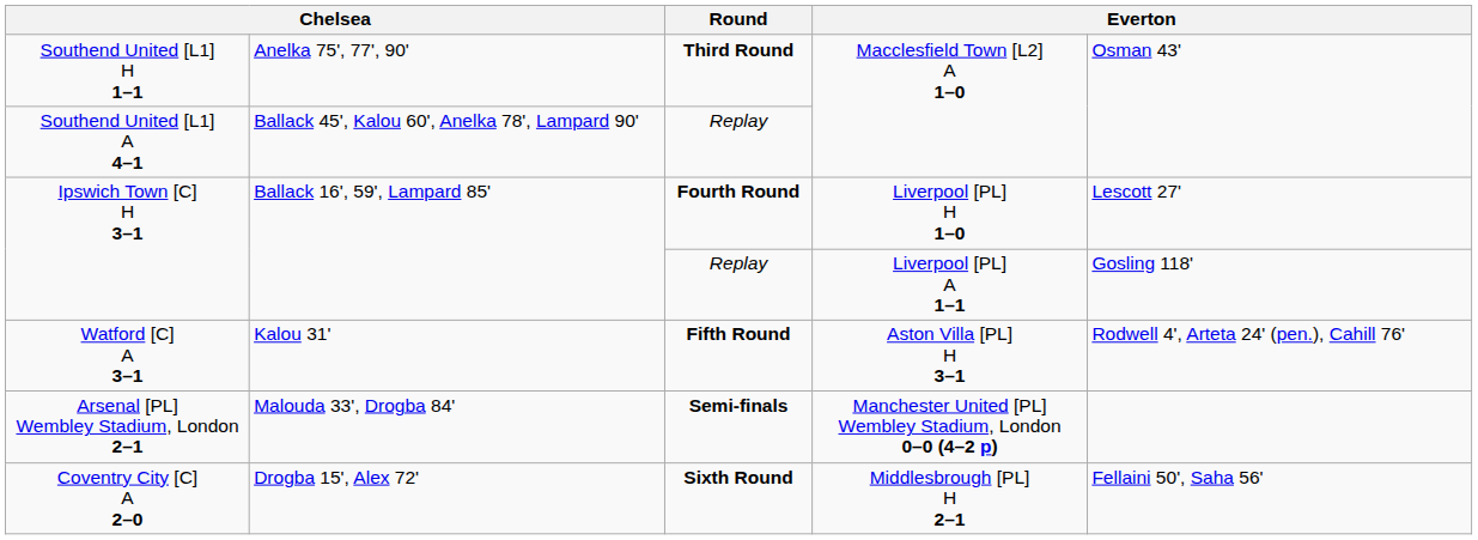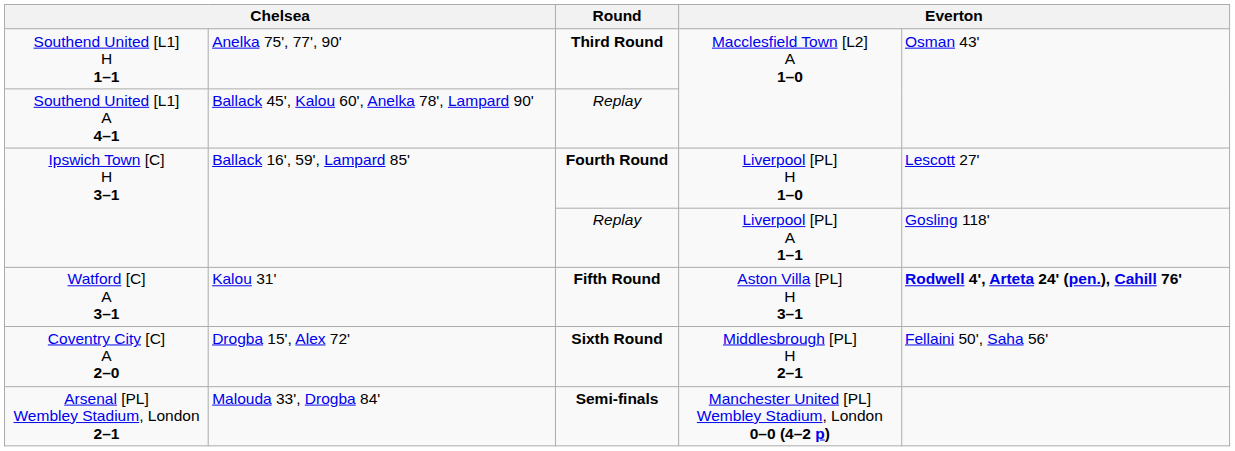Watford [C] A 3–1 | column 5: normal -> bold
rows swapped: Coventry City [C] A 2–0 <-> Arsenal [PL] Wembley Stadium, London 2–1
